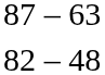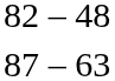rows swapped: 87 – 63 <-> 82 – 48
